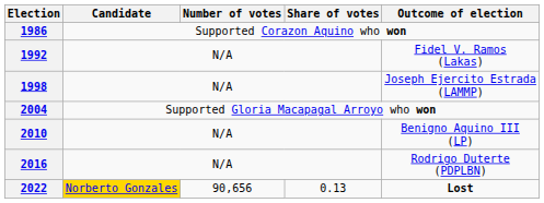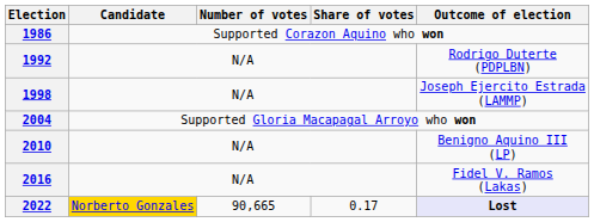1992 | Outcome of election: Fidel V. Ramos (Lakas) -> Rodrigo Duterte (PDPLBN)
2016 | Outcome of election: Rodrigo Duterte (PDPLBN) -> Fidel V. Ramos (Lakas)
2022 | Number of votes: 90,656 -> 90,665
2022 | Share of votes: 0.13 -> 0.17
2022 | Outcome of election: no background -> lavender background
